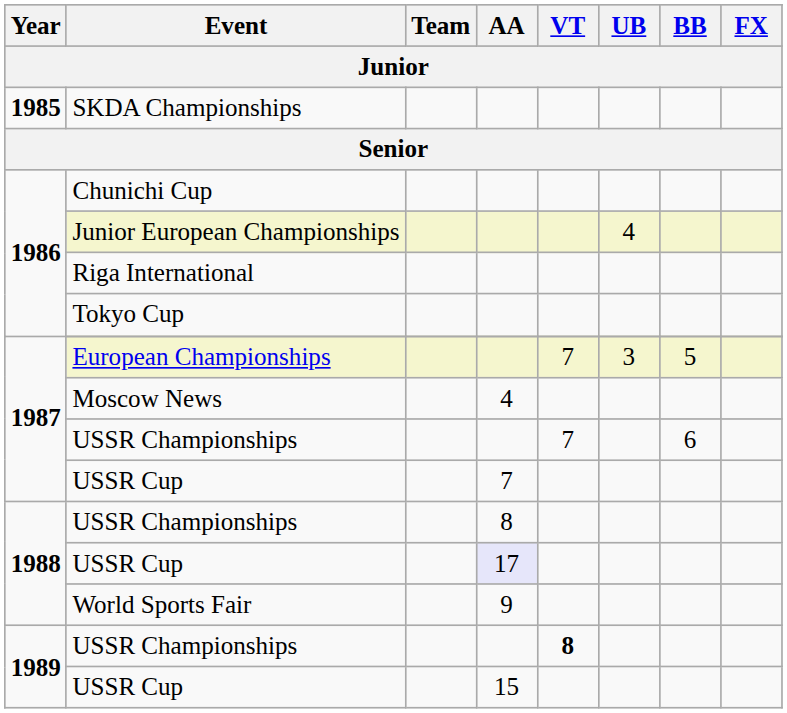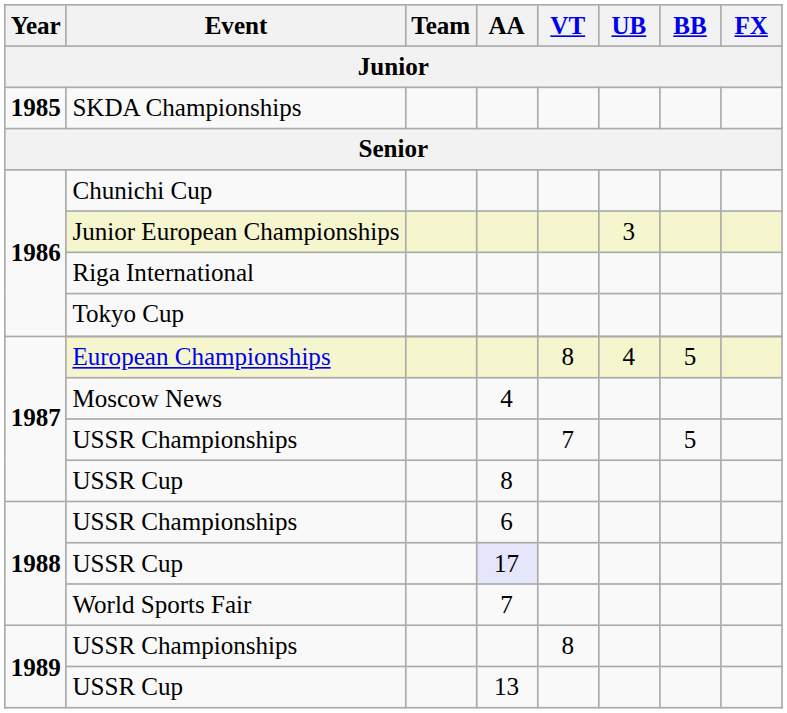Junior European Championships | UB: 4 -> 3
European Championships | VT: 7 -> 8
European Championships | UB: 3 -> 4
1987 / USSR Championships | BB: 6 -> 5
1987 / USSR Cup | AA: 7 -> 8
1988 / USSR Championships | AA: 8 -> 6
World Sports Fair | AA: 9 -> 7
1989 / USSR Championships | VT: bold -> normal
1989 / USSR Cup | AA: 15 -> 13
